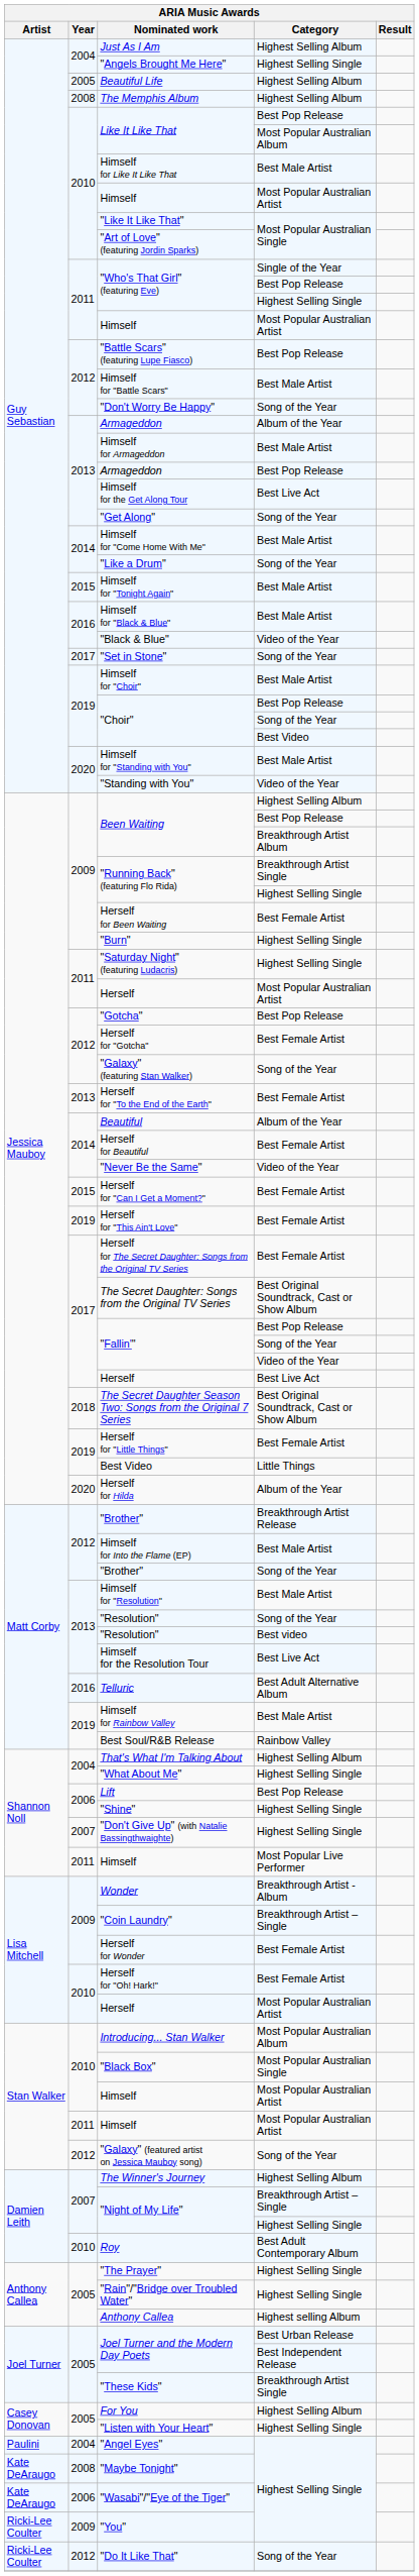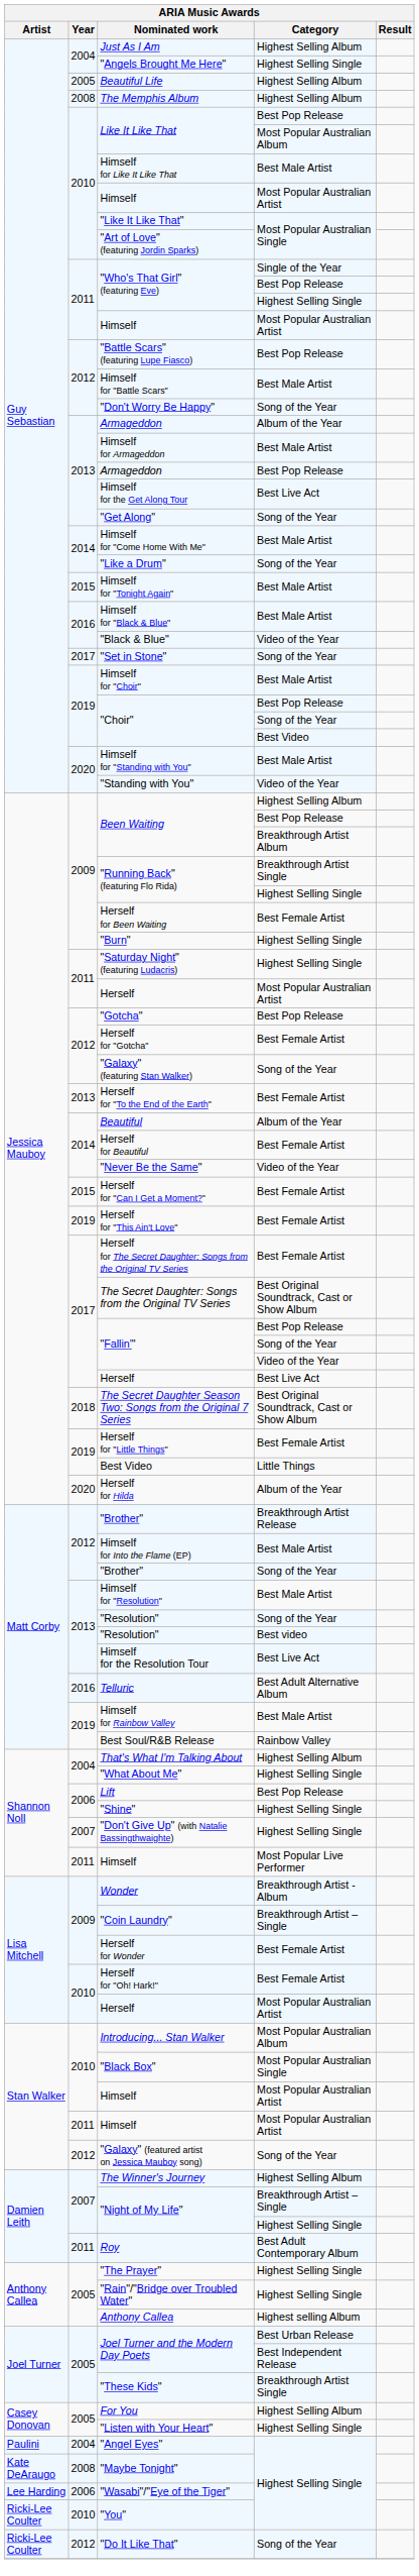Roy | Year: 2010 -> 2011
"Wasabi"/"Eye of the Tiger" | Artist: Kate DeAraugo -> Lee Harding
"You" | Year: 2009 -> 2010
